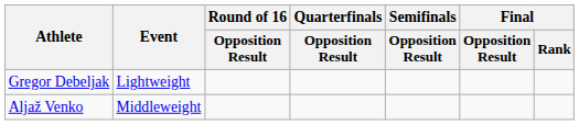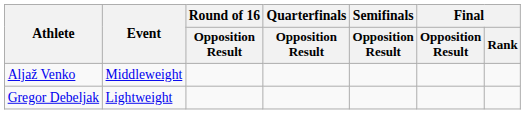rows swapped: Gregor Debeljak <-> Aljaž Venko
